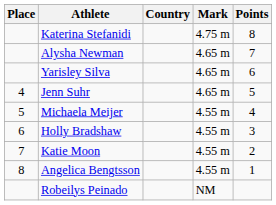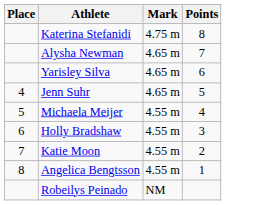- column: Country
